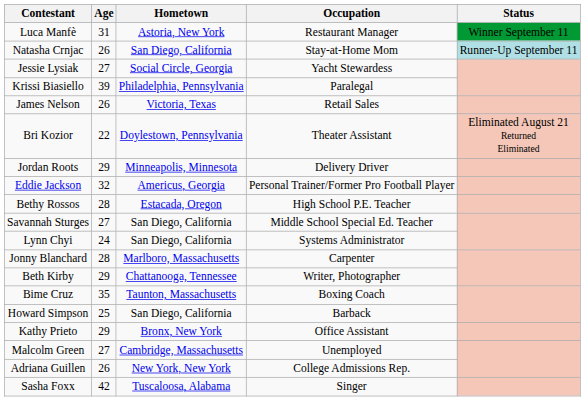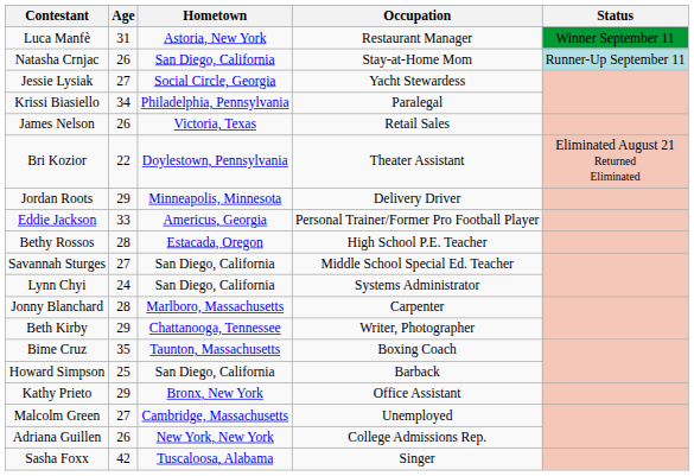Krissi Biasiello | Age: 39 -> 34
Eddie Jackson | Age: 32 -> 33
